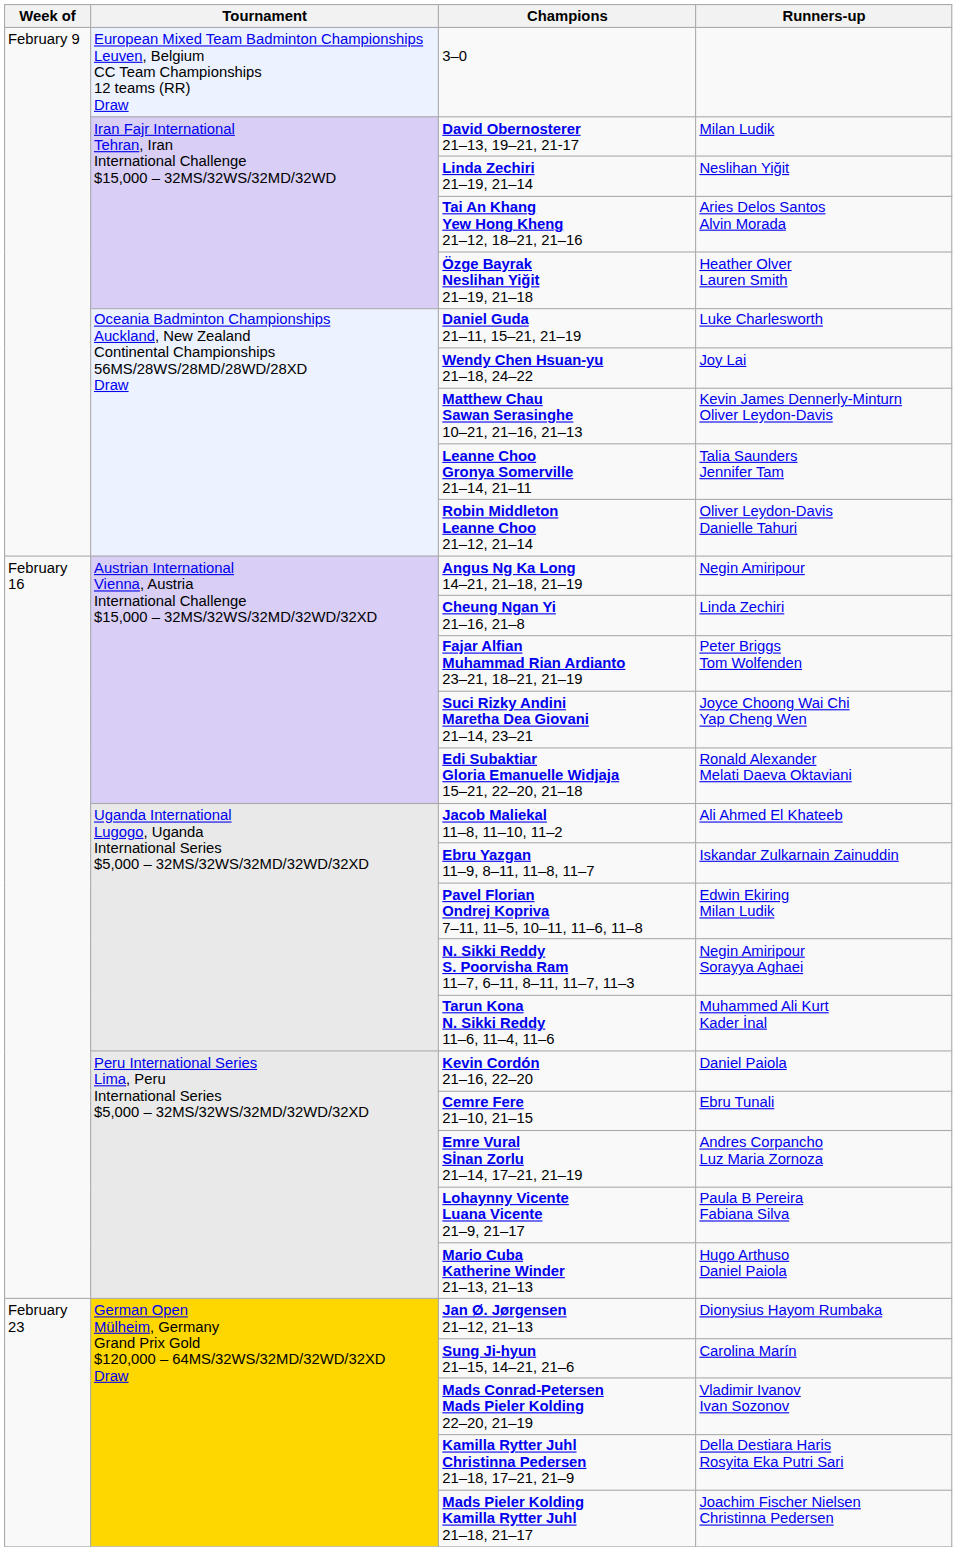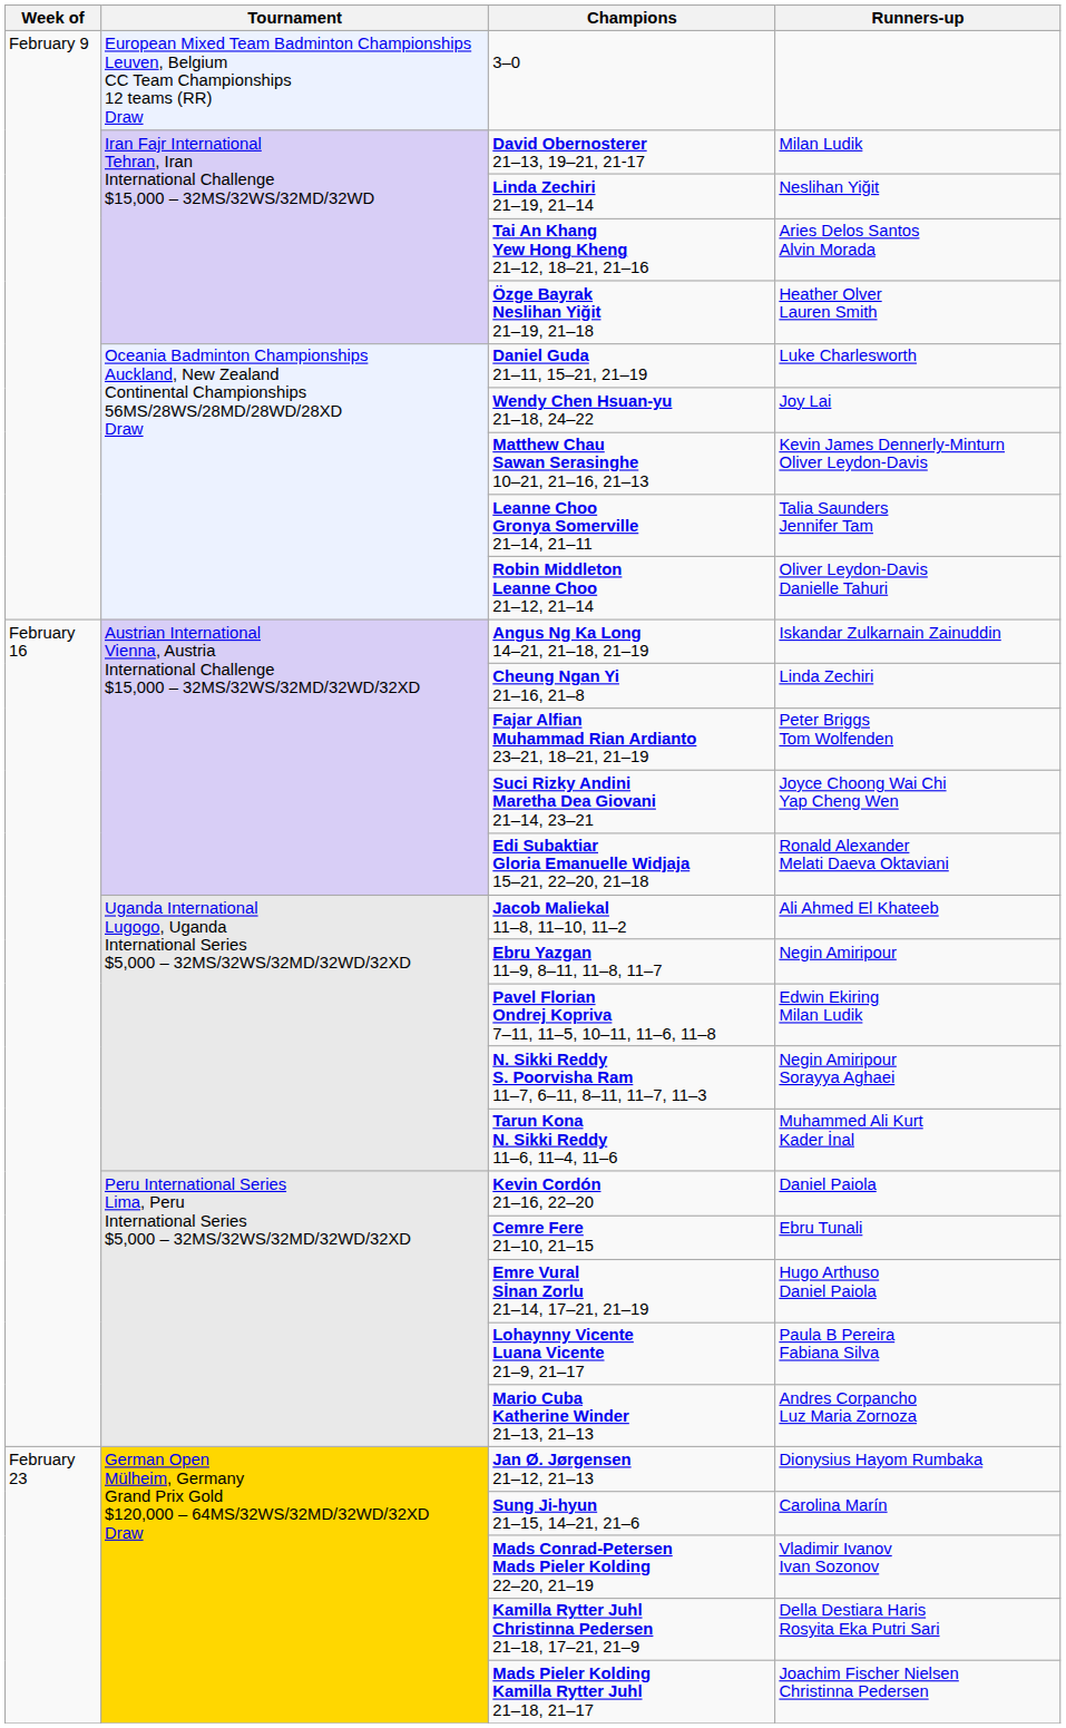Angus Ng Ka Long 14–21, 21–18, 21–19 | Runners-up: Negin Amiripour -> Iskandar Zulkarnain Zainuddin
Ebru Yazgan 11–9, 8–11, 11–8, 11–7 | Runners-up: Iskandar Zulkarnain Zainuddin -> Negin Amiripour
Emre Vural Sİnan Zorlu 21–14, 17–21, 21–19 | Runners-up: Andres Corpancho Luz Maria Zornoza -> Hugo Arthuso Daniel Paiola
Mario Cuba Katherine Winder 21–13, 21–13 | Runners-up: Hugo Arthuso Daniel Paiola -> Andres Corpancho Luz Maria Zornoza
